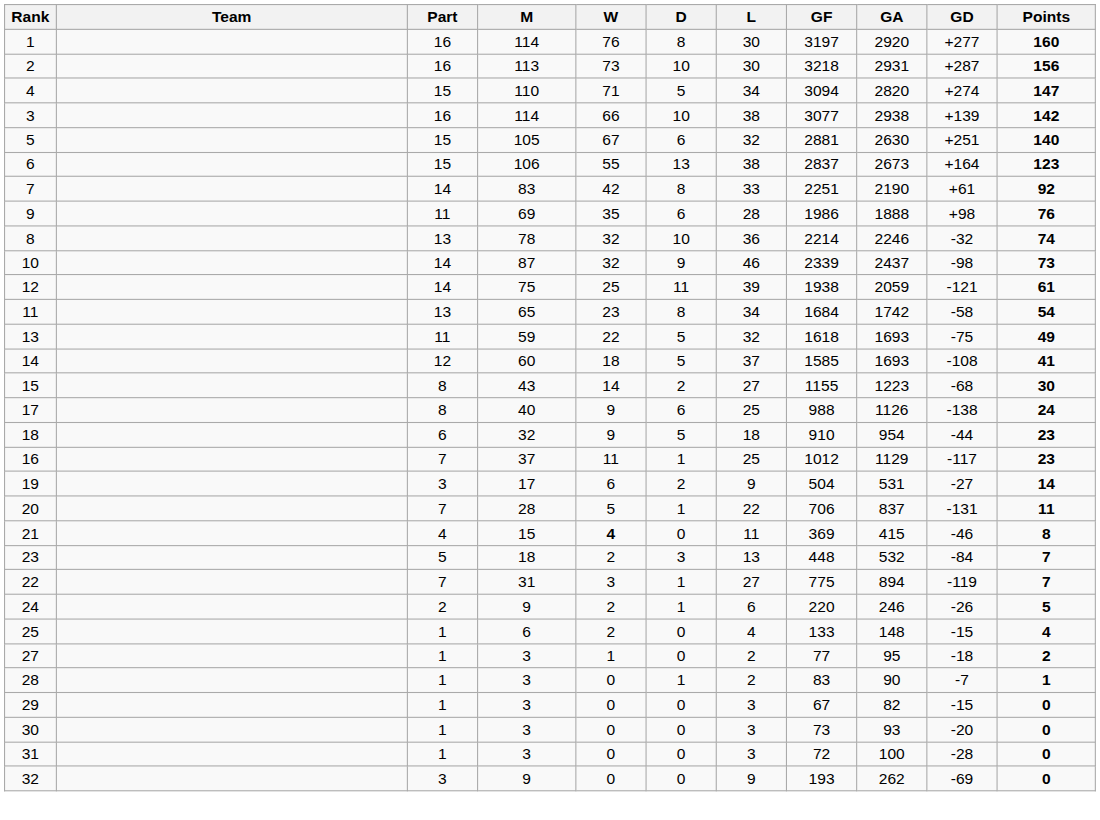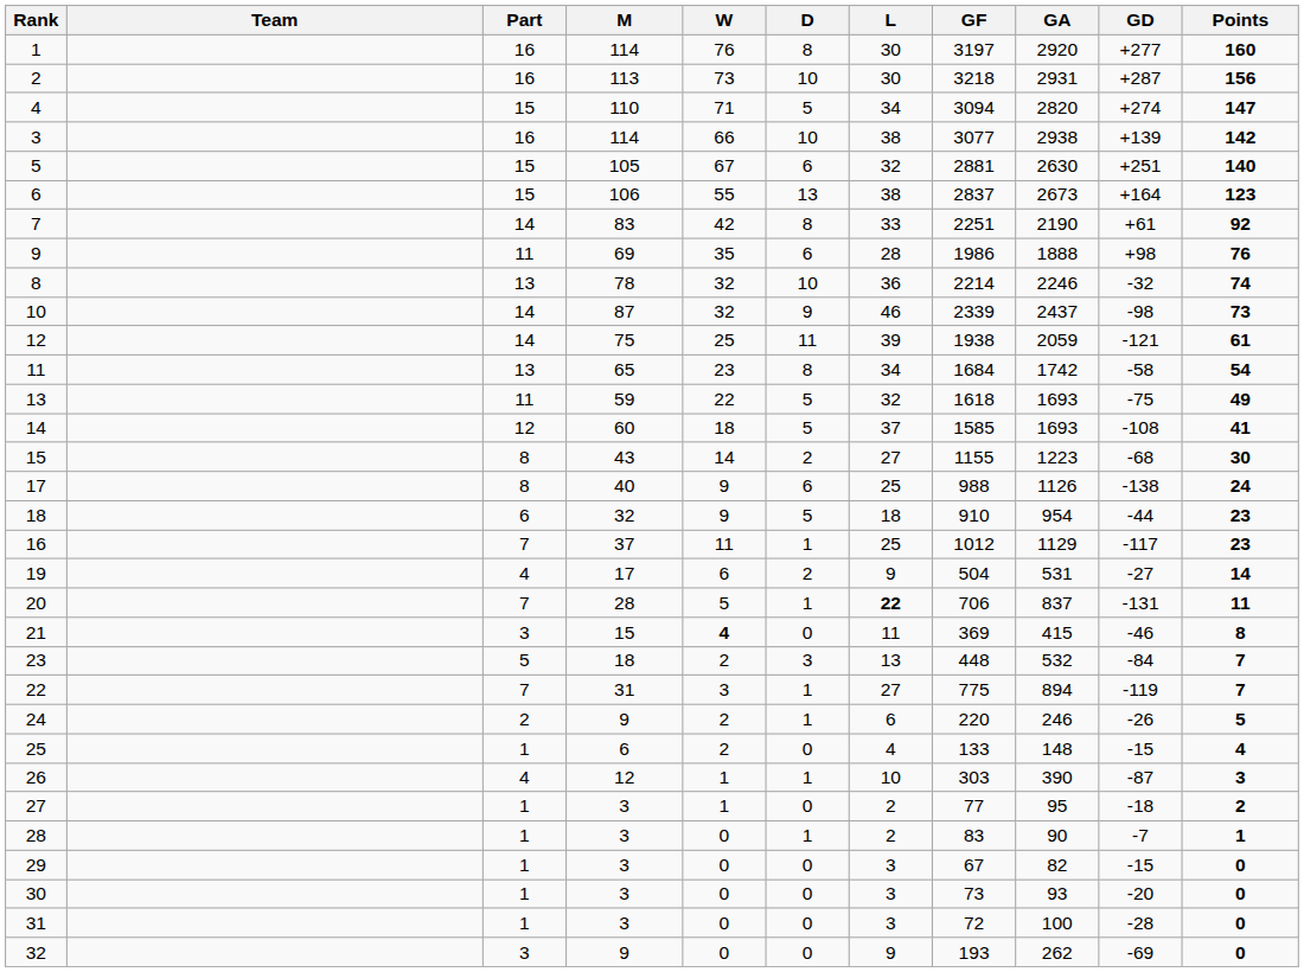19 | Part: 3 -> 4
20 | L: normal -> bold
21 | Part: 4 -> 3
+ row: 26 | 4 | 12 | 1 | 1 | 10 | 303 | 390 | -87 | 3
